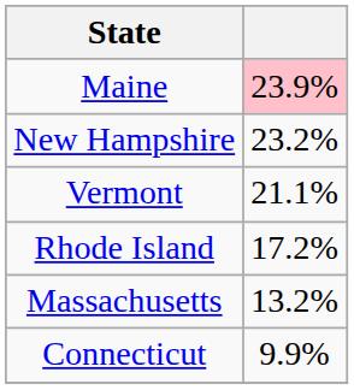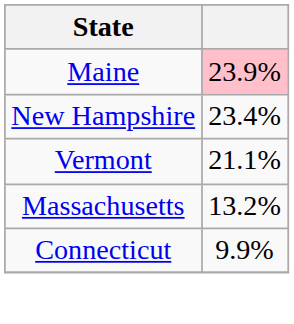New Hampshire | column 2: 23.2% -> 23.4%
- row: Rhode Island | 17.2%
